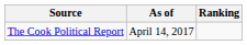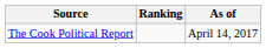columns swapped: Ranking <-> As of
